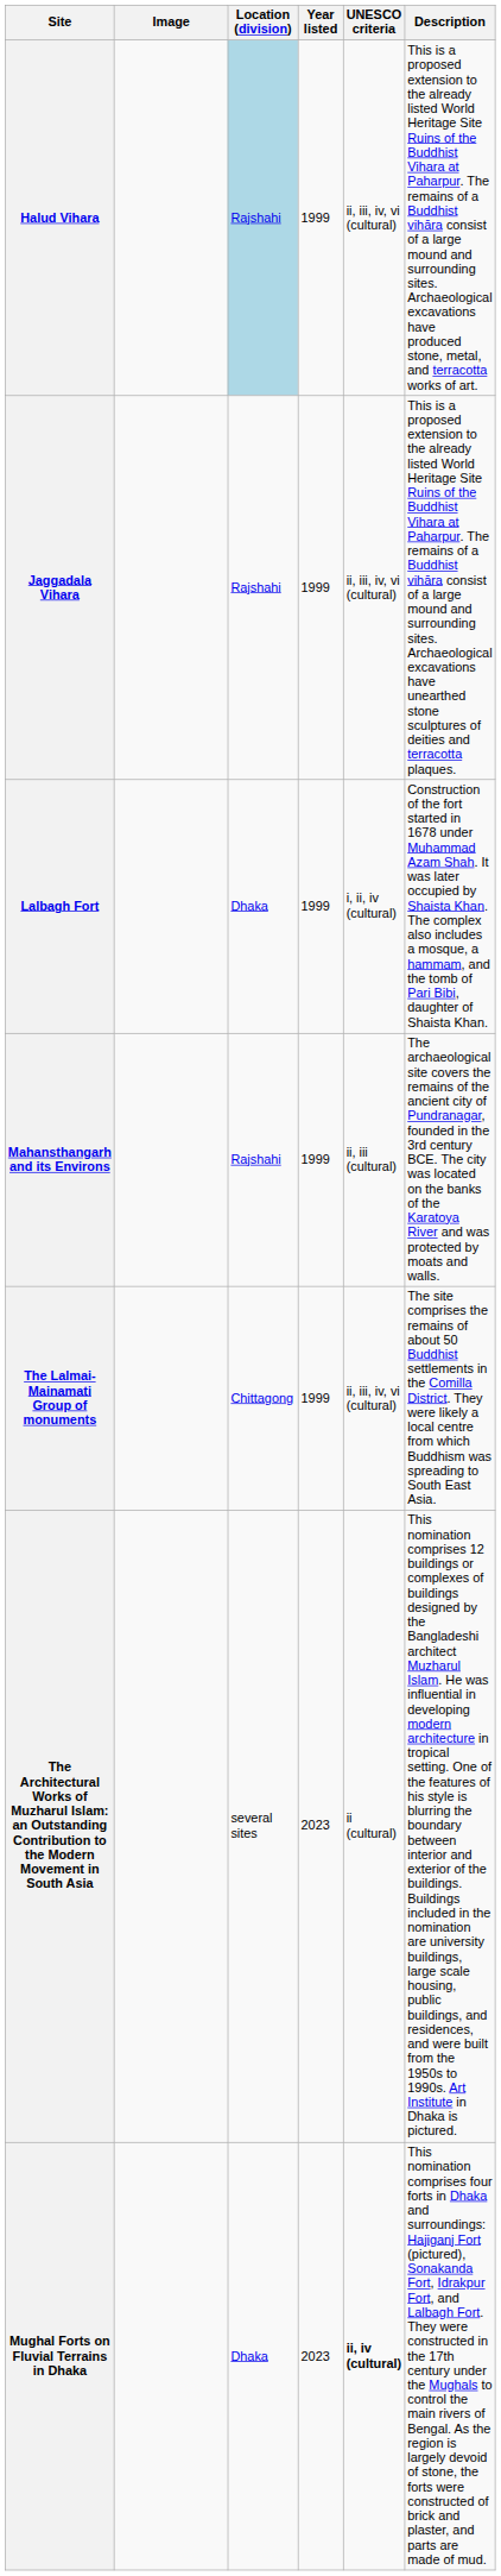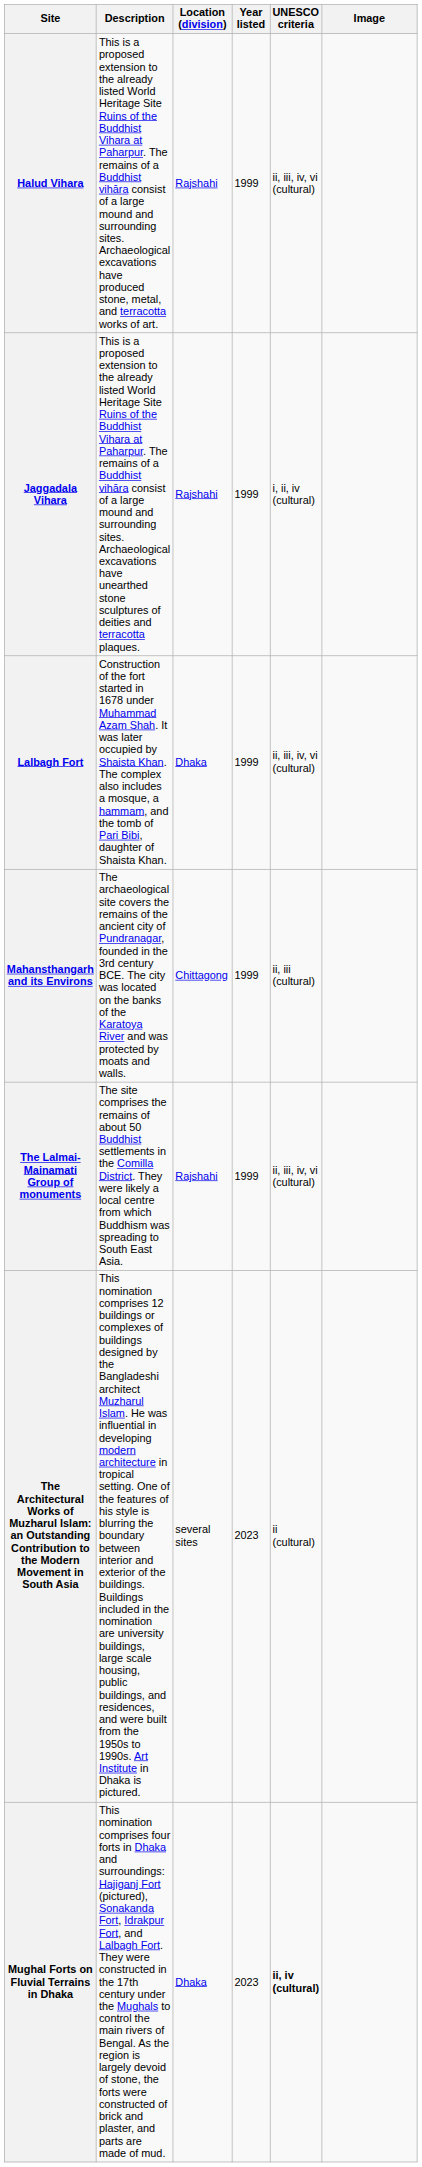columns swapped: Image <-> Description
Halud Vihara | Location (division): lightblue background -> no background
Jaggadala Vihara | UNESCO criteria: ii, iii, iv, vi (cultural) -> i, ii, iv (cultural)
Lalbagh Fort | UNESCO criteria: i, ii, iv (cultural) -> ii, iii, iv, vi (cultural)
Mahansthangarh and its Environs | Location (division): Rajshahi -> Chittagong
The Lalmai-Mainamati Group of monuments | Location (division): Chittagong -> Rajshahi
